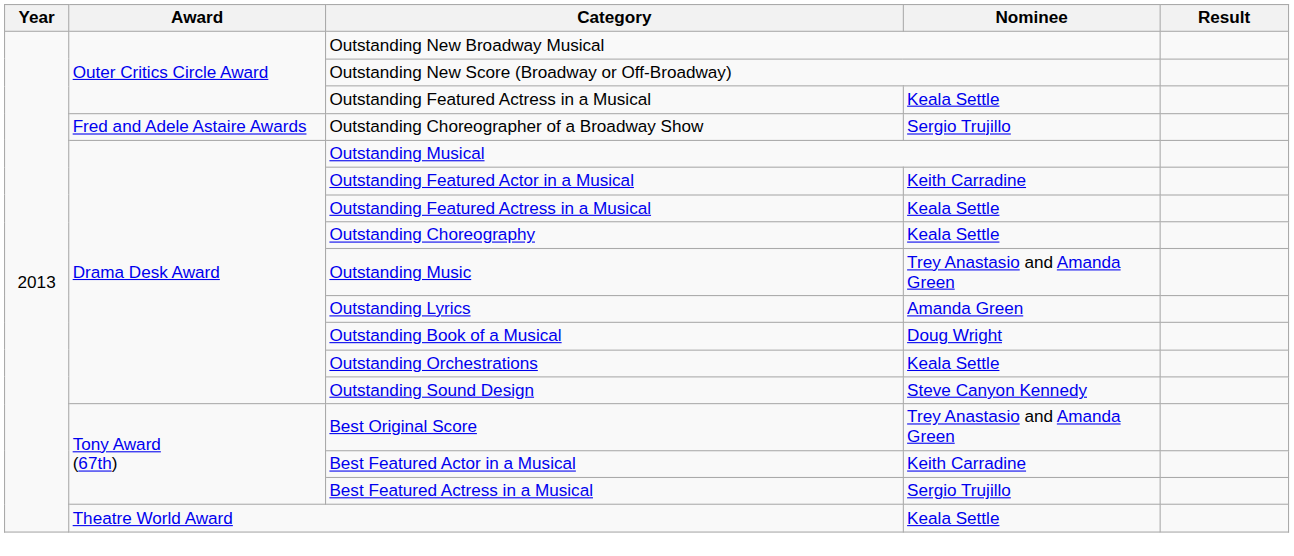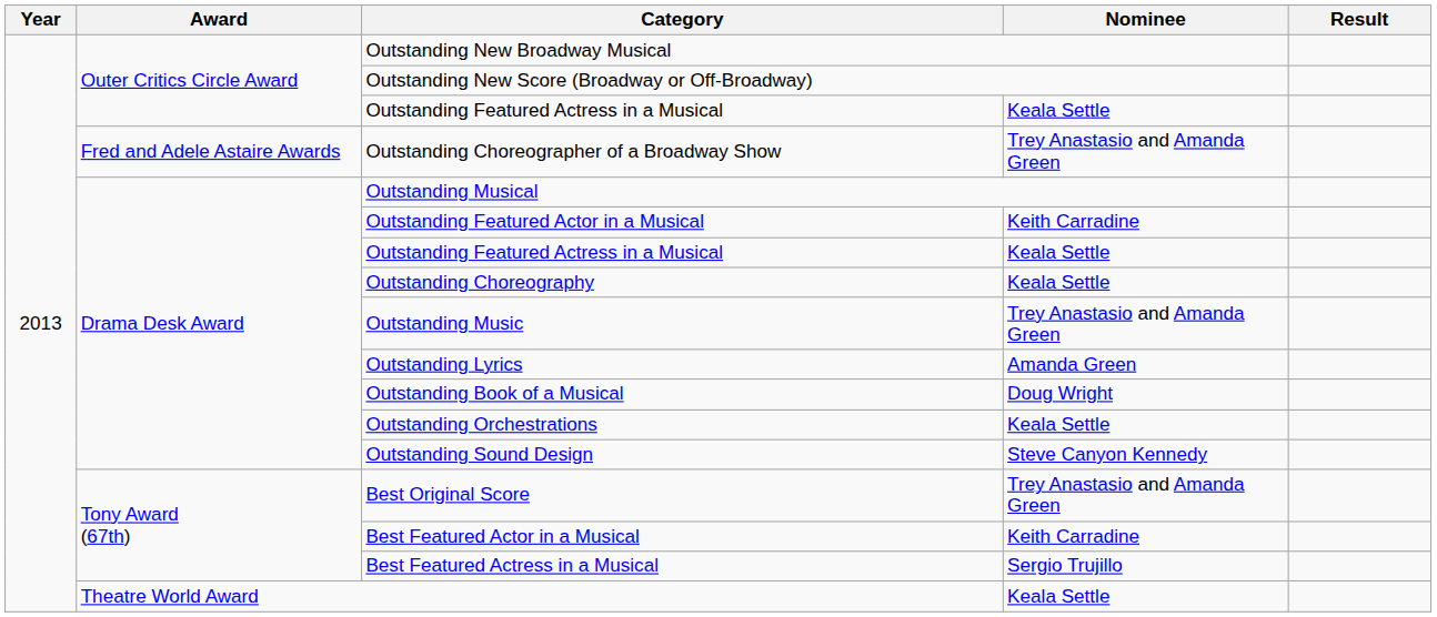Outstanding Choreographer of a Broadway Show | Nominee: Sergio Trujillo -> Trey Anastasio and Amanda Green
